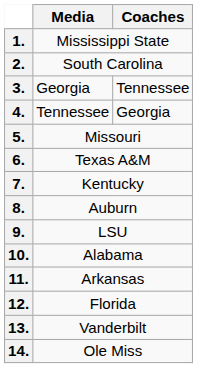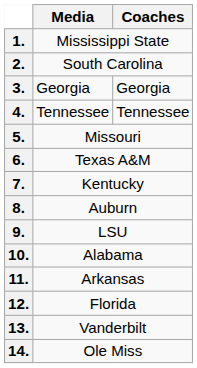3. | Coaches: Tennessee -> Georgia
4. | Coaches: Georgia -> Tennessee
